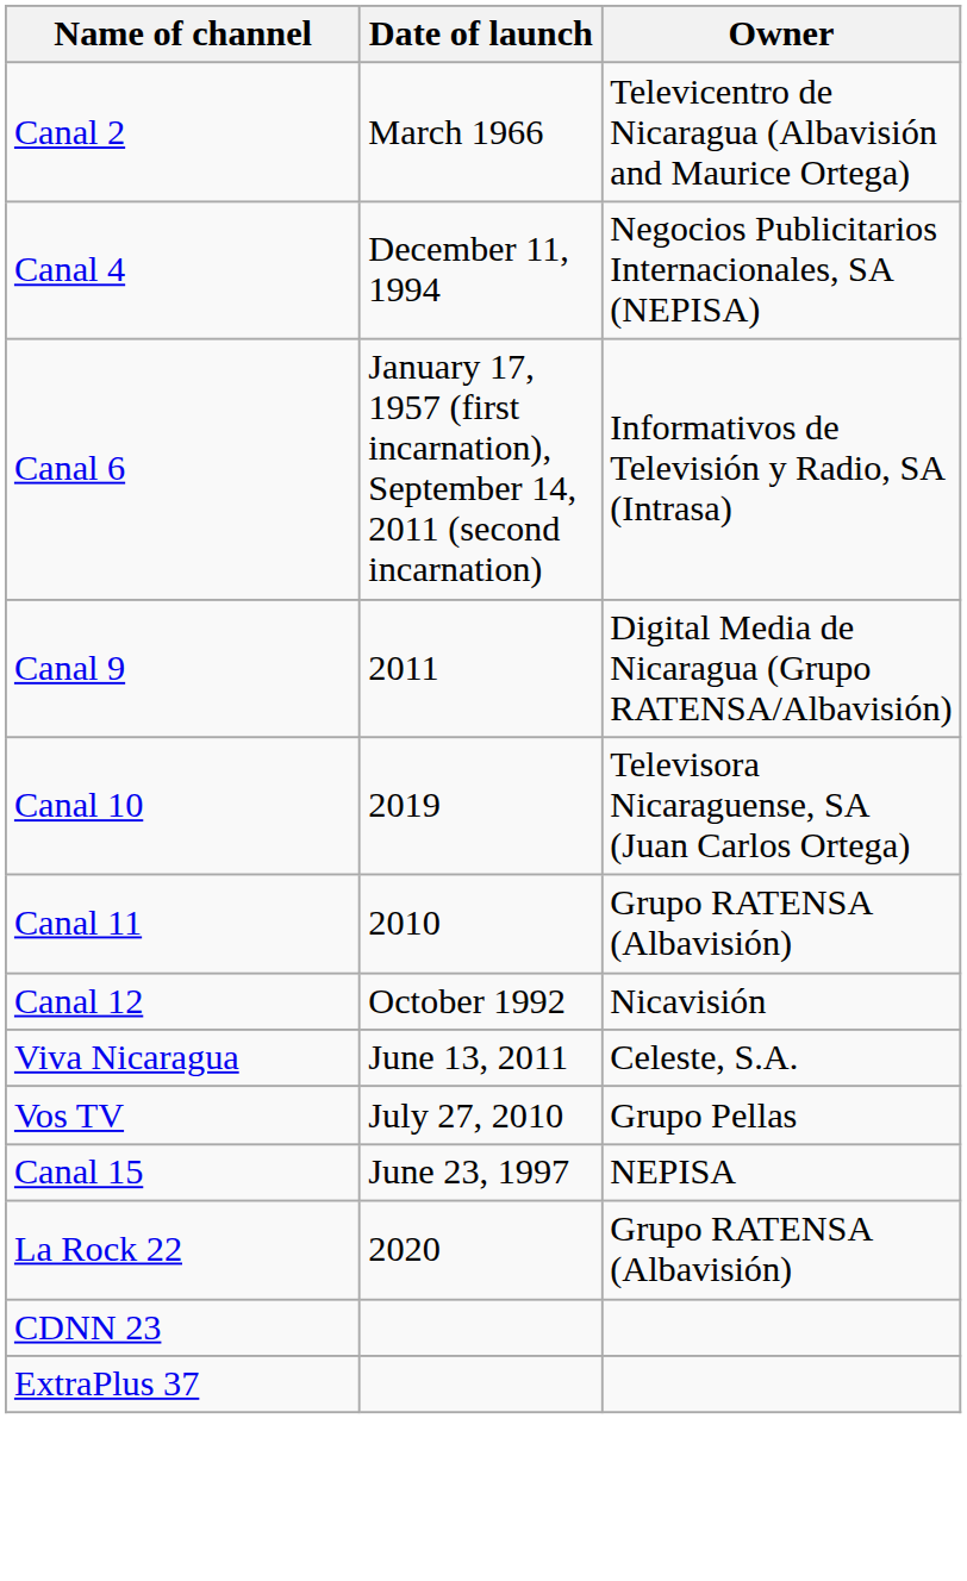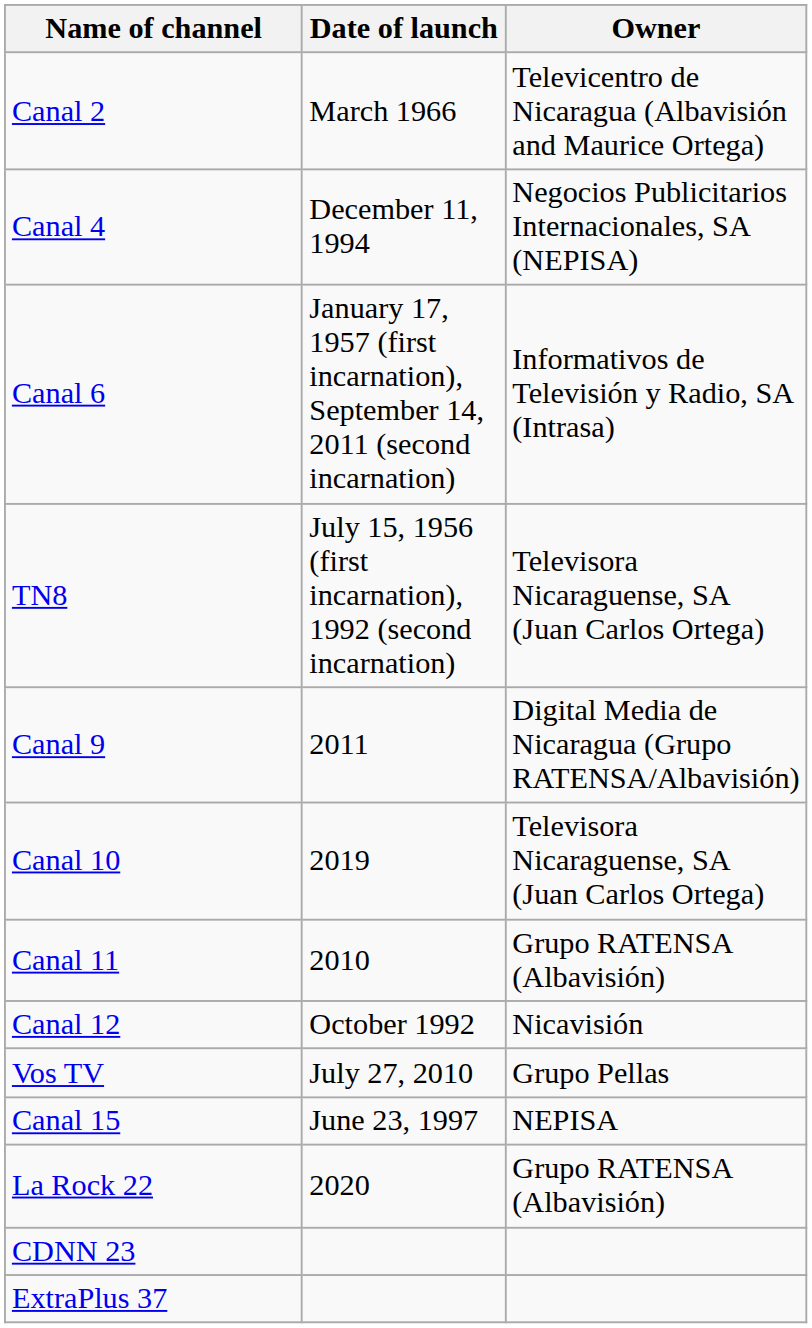+ row: TN8 | July 15, 1956 (first incarnation), 1992 (second incarnation) | Televisora Nicaraguense, SA (Juan Carlos Ortega)
- row: Viva Nicaragua | June 13, 2011 | Celeste, S.A.
